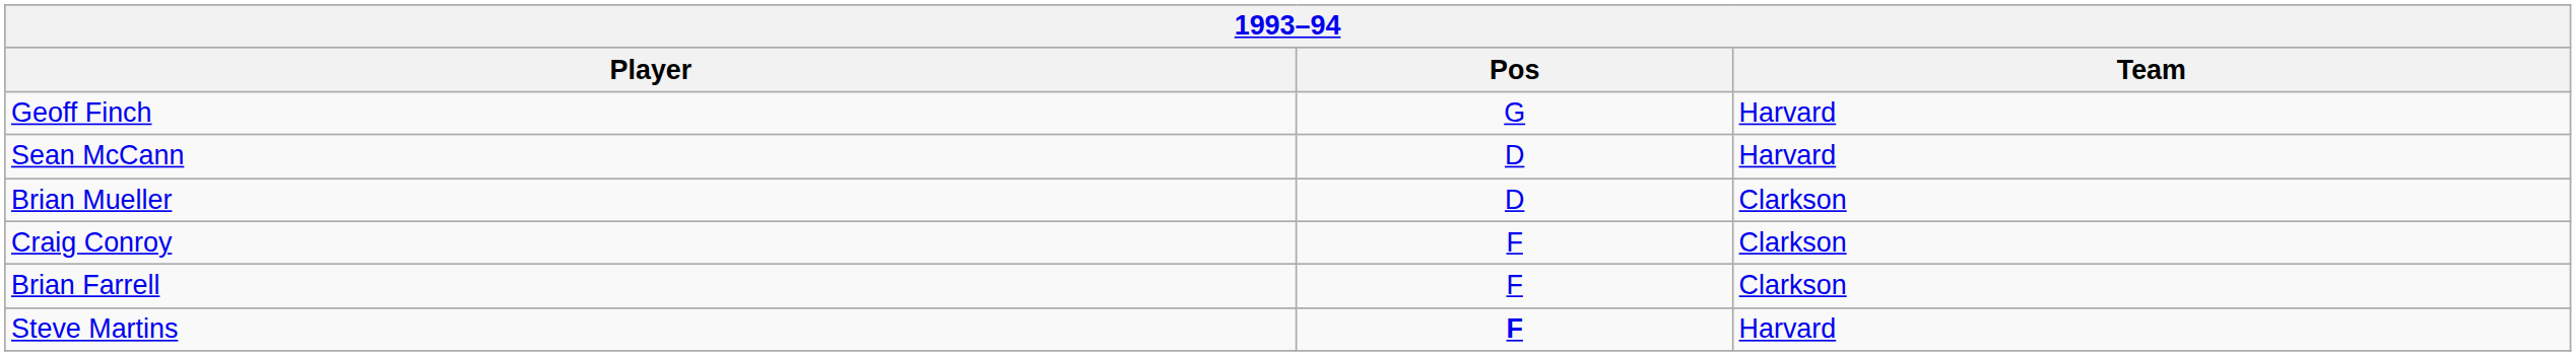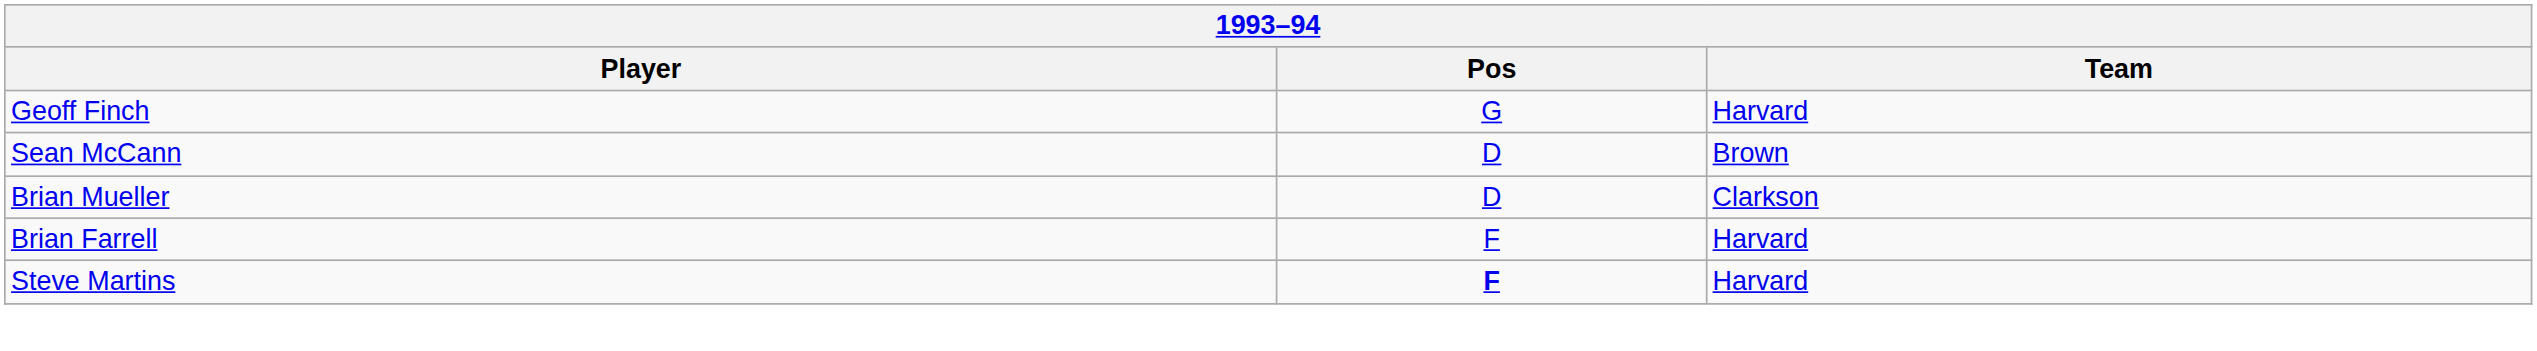Sean McCann | Team: Harvard -> Brown
- row: Craig Conroy | F | Clarkson
Brian Farrell | Team: Clarkson -> Harvard
